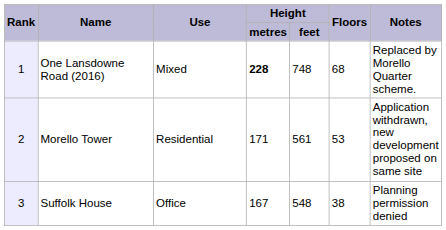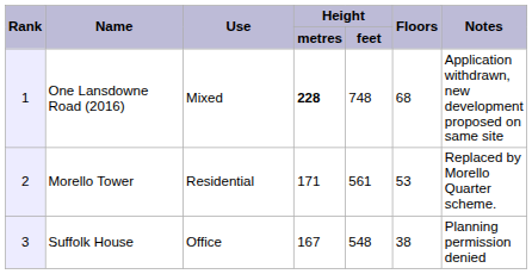One Lansdowne Road (2016) | column 7: Replaced by Morello Quarter scheme. -> Application withdrawn, new development proposed on same site
Morello Tower | column 7: Application withdrawn, new development proposed on same site -> Replaced by Morello Quarter scheme.
